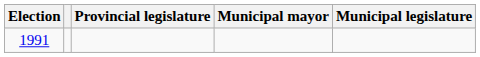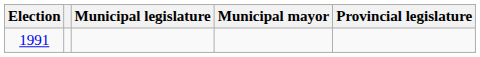columns swapped: Provincial legislature <-> Municipal legislature
